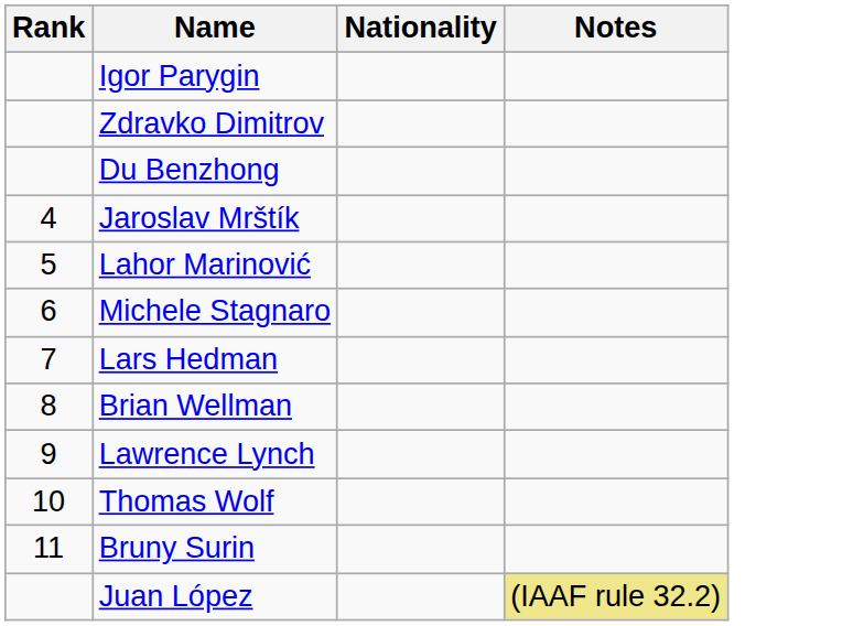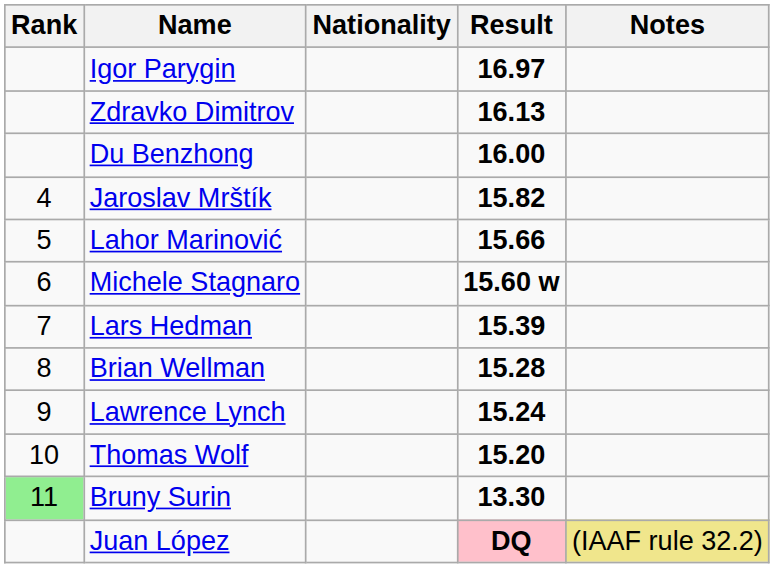+ column: Result | 16.97 | 16.13 | 16.00 | 15.82 | 15.66 | 15.60 w | 15.39 | 15.28 | 15.24 | 15.20 | 13.30 | DQ
Bruny Surin | Rank: no background -> lightgreen background
